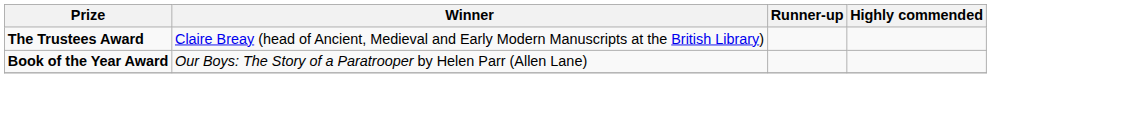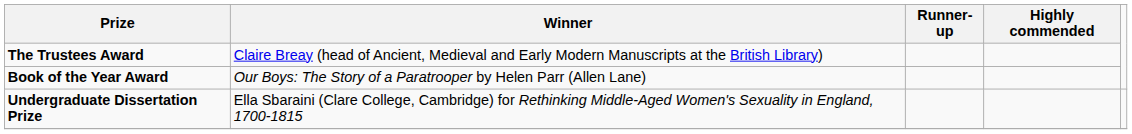+ row: Undergraduate Dissertation Prize | Ella Sbaraini (Clare College, Cambridge) for Rethinking Middle-Aged Women's Sexuality in England, 1700-1815
